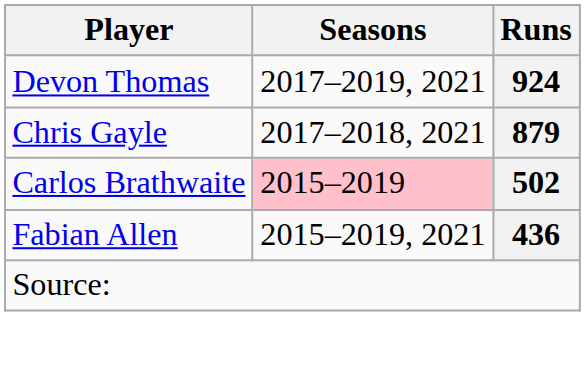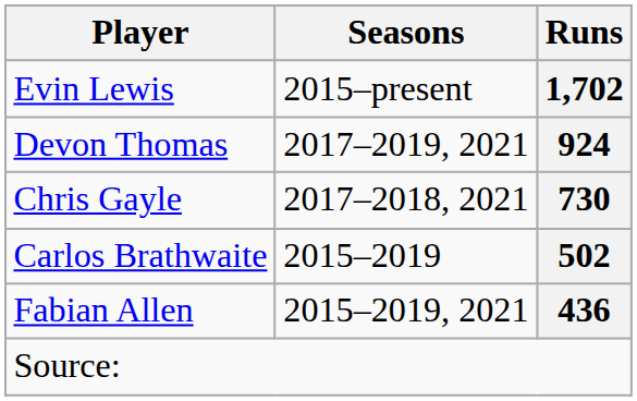+ row: Evin Lewis | 2015–present | 1,702
Chris Gayle | Runs: 879 -> 730
Carlos Brathwaite | Seasons: pink background -> no background
